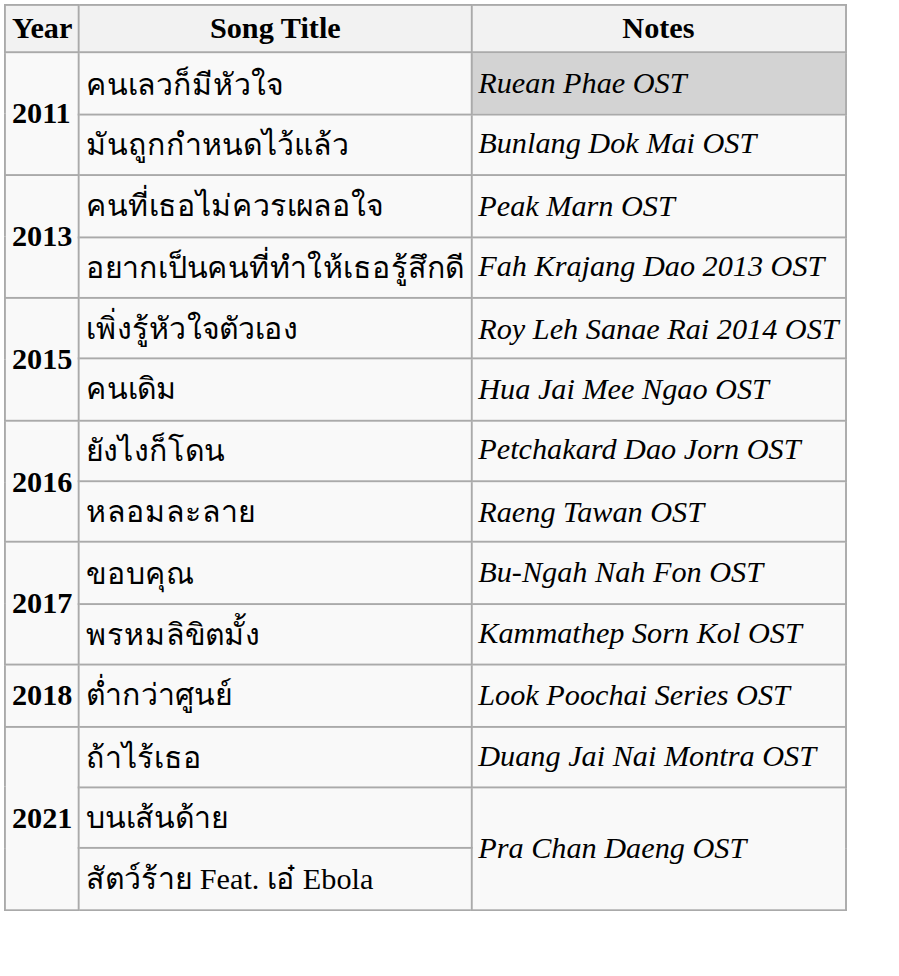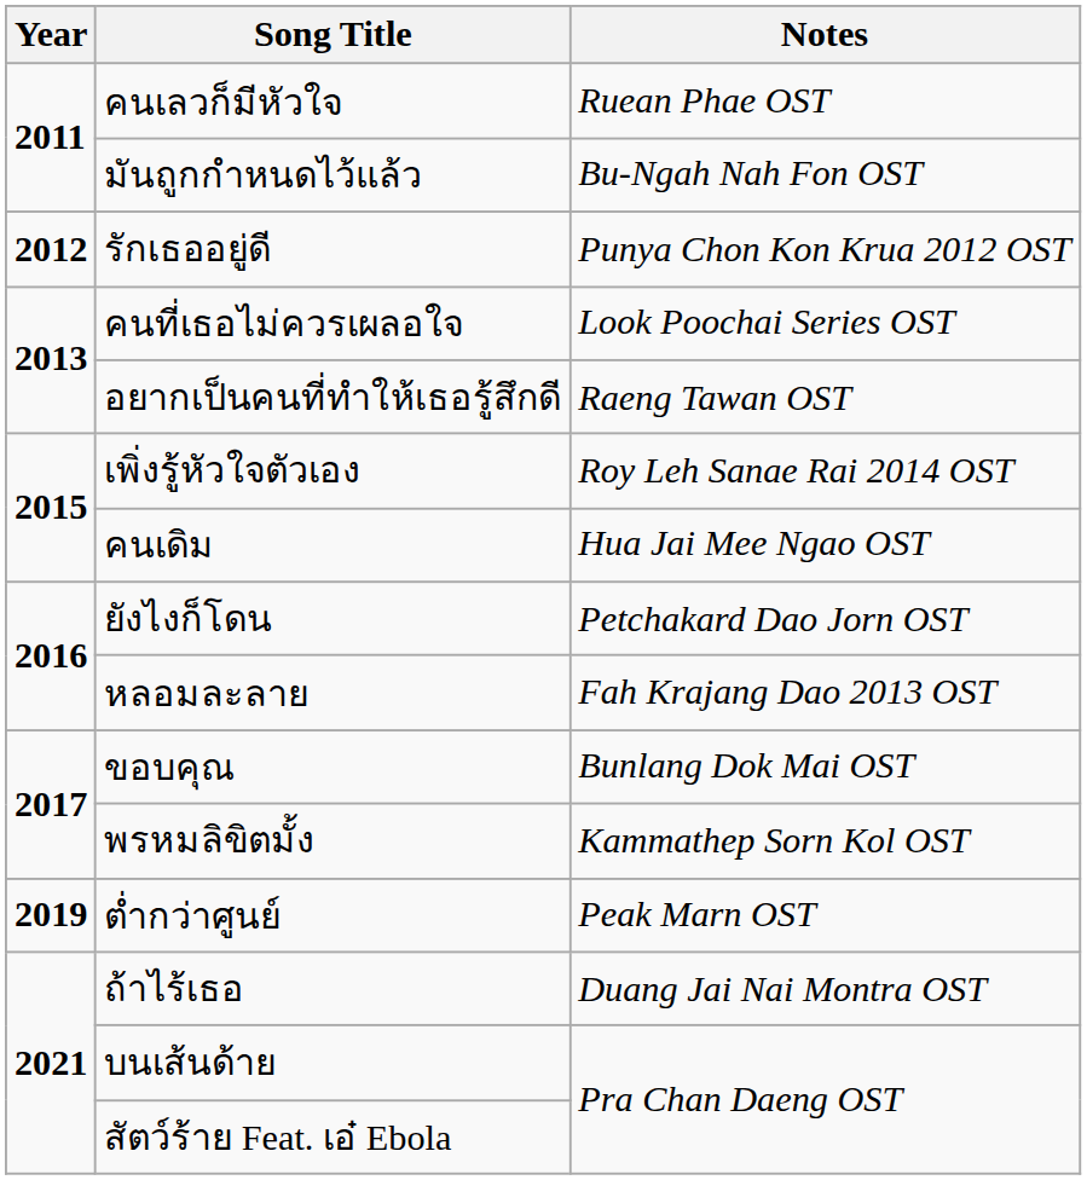คนเลวก็มีหัวใจ | Notes: lightgrey background -> no background
มันถูกกำหนดไว้แล้ว | Notes: Bunlang Dok Mai OST -> Bu-Ngah Nah Fon OST
+ row: 2012 | รักเธออยู่ดี | Punya Chon Kon Krua 2012 OST
คนที่เธอไม่ควรเผลอใจ | Notes: Peak Marn OST -> Look Poochai Series OST
อยากเป็นคนที่ทำให้เธอรู้สึกดี | Notes: Fah Krajang Dao 2013 OST -> Raeng Tawan OST
หลอมละลาย | Notes: Raeng Tawan OST -> Fah Krajang Dao 2013 OST
ขอบคุณ | Notes: Bu-Ngah Nah Fon OST -> Bunlang Dok Mai OST
ต่ำกว่าศูนย์ | Year: 2018 -> 2019
ต่ำกว่าศูนย์ | Notes: Look Poochai Series OST -> Peak Marn OST
